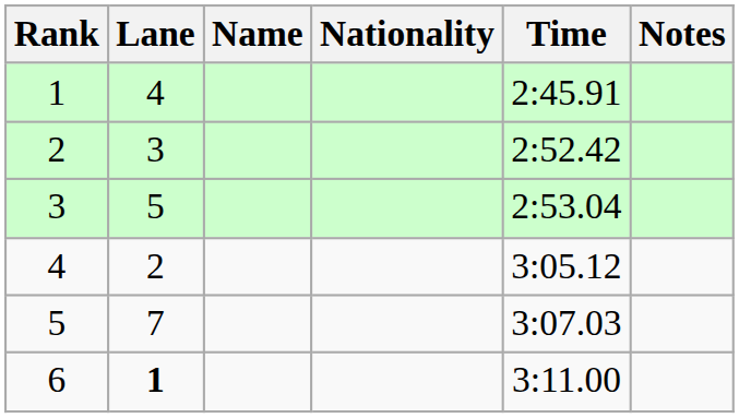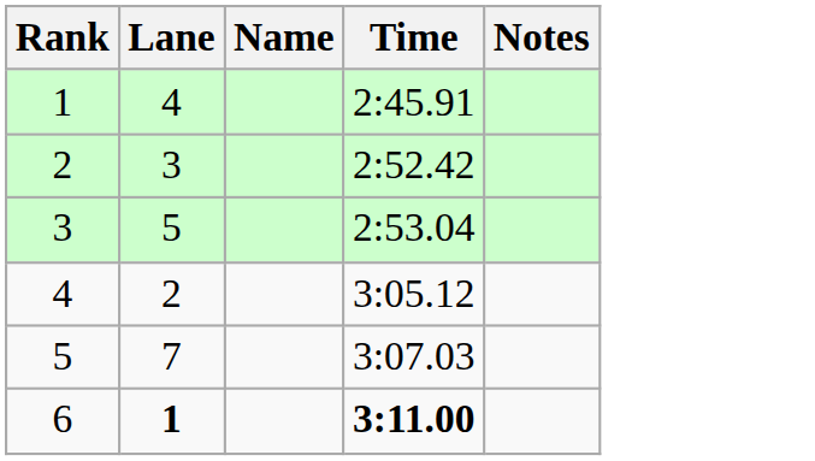- column: Nationality
6 | Time: normal -> bold
